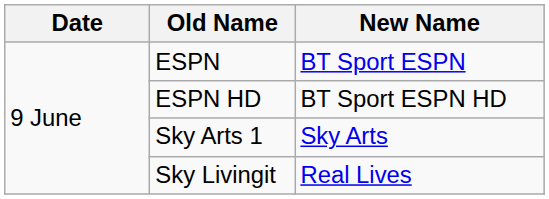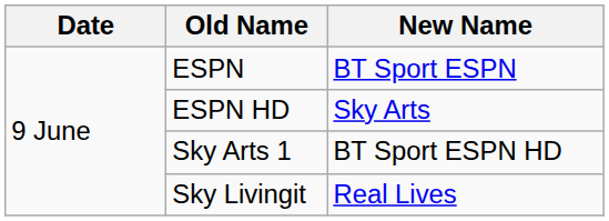ESPN HD | New Name: BT Sport ESPN HD -> Sky Arts
Sky Arts 1 | New Name: Sky Arts -> BT Sport ESPN HD
